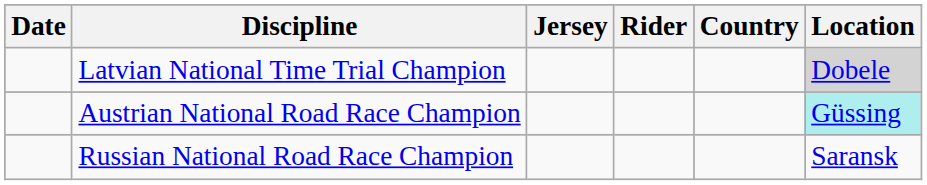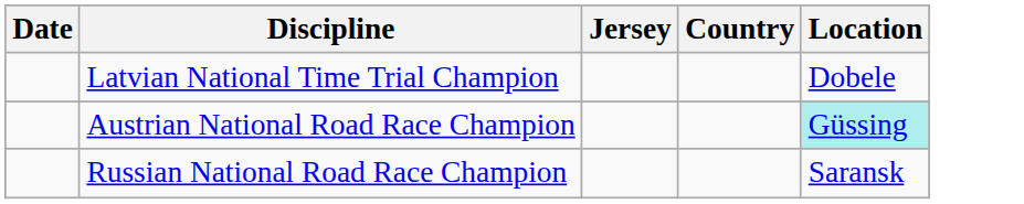- column: Rider
Latvian National Time Trial Champion | Location: lightgrey background -> no background
